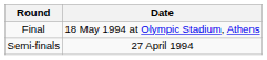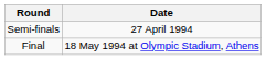rows swapped: Semi-finals <-> Final
